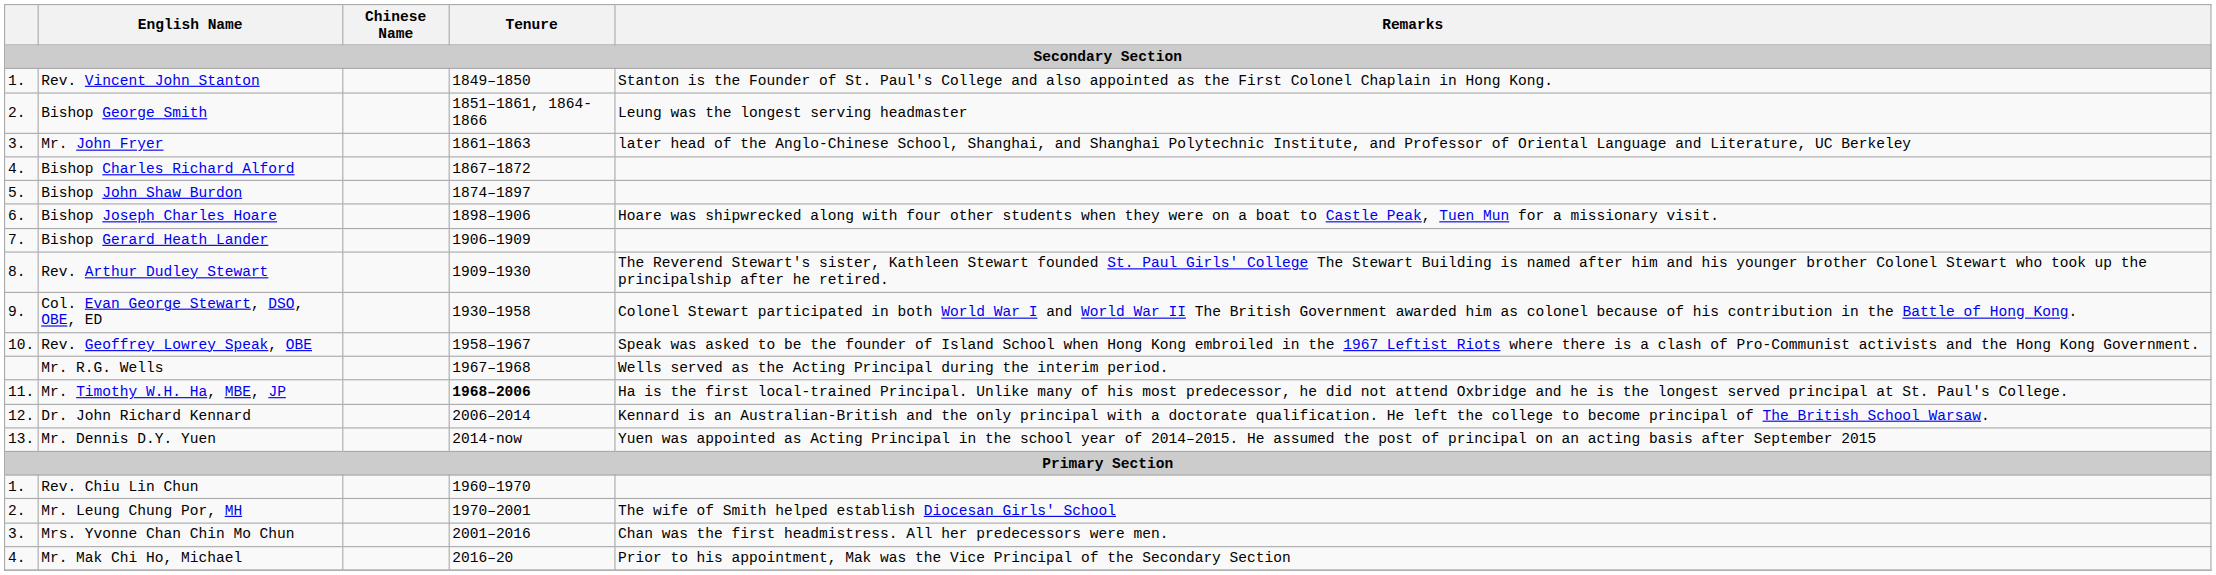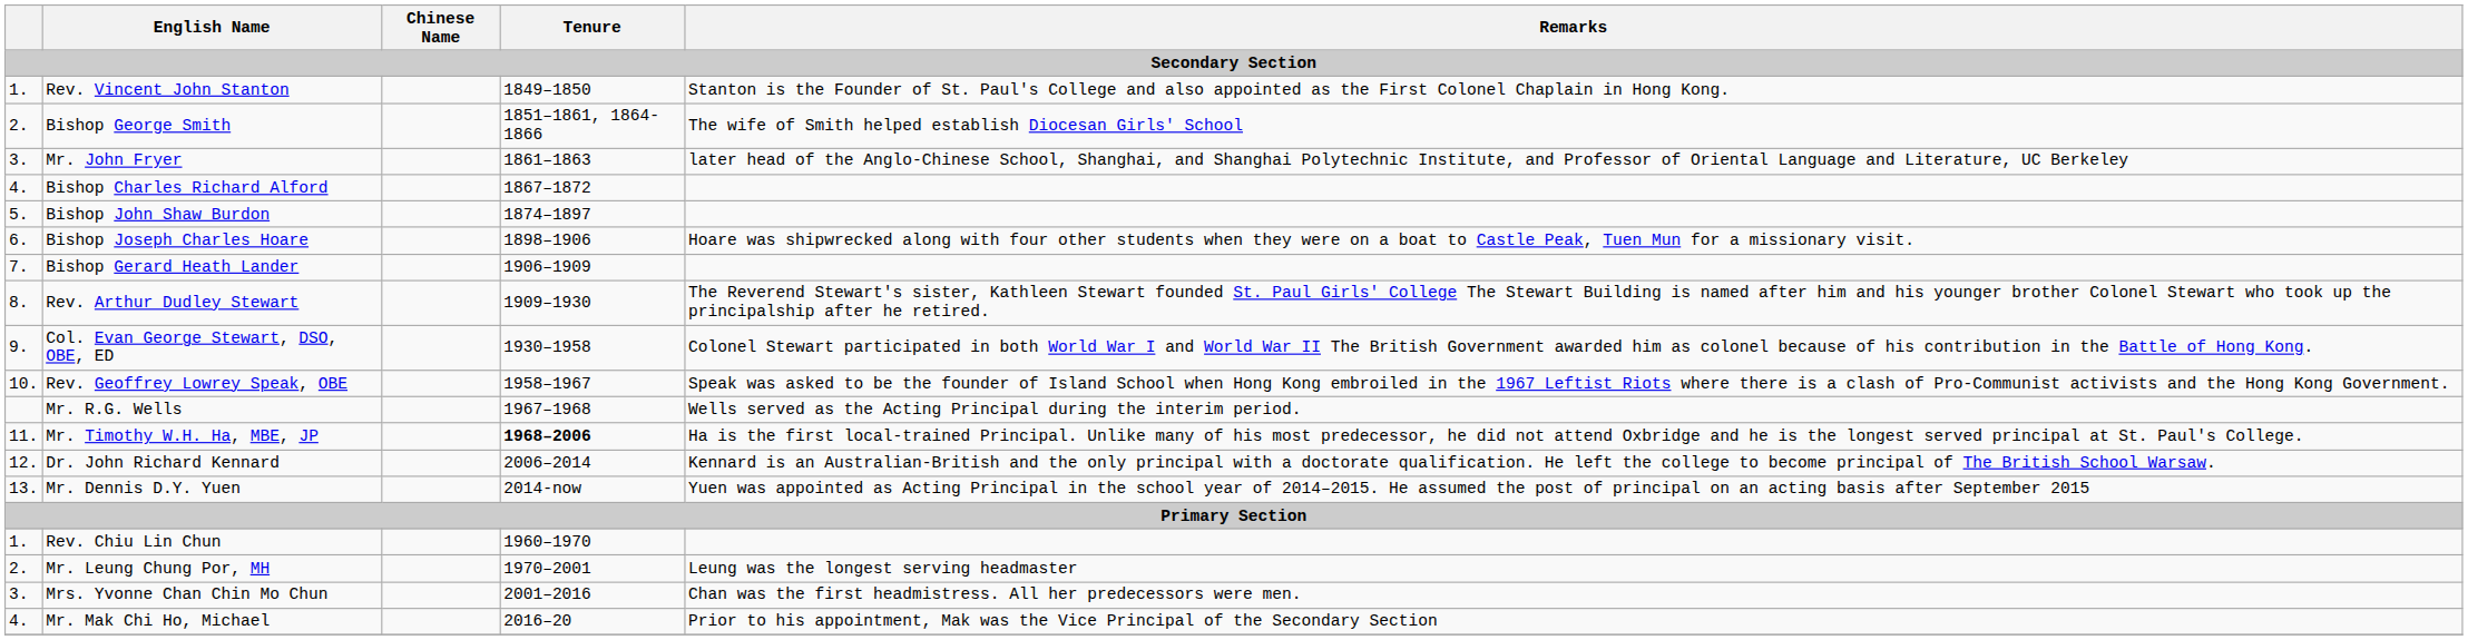Bishop George Smith | Remarks: Leung was the longest serving headmaster -> The wife of Smith helped establish Diocesan Girls' School
Mr. Leung Chung Por, MH | Remarks: The wife of Smith helped establish Diocesan Girls' School -> Leung was the longest serving headmaster
